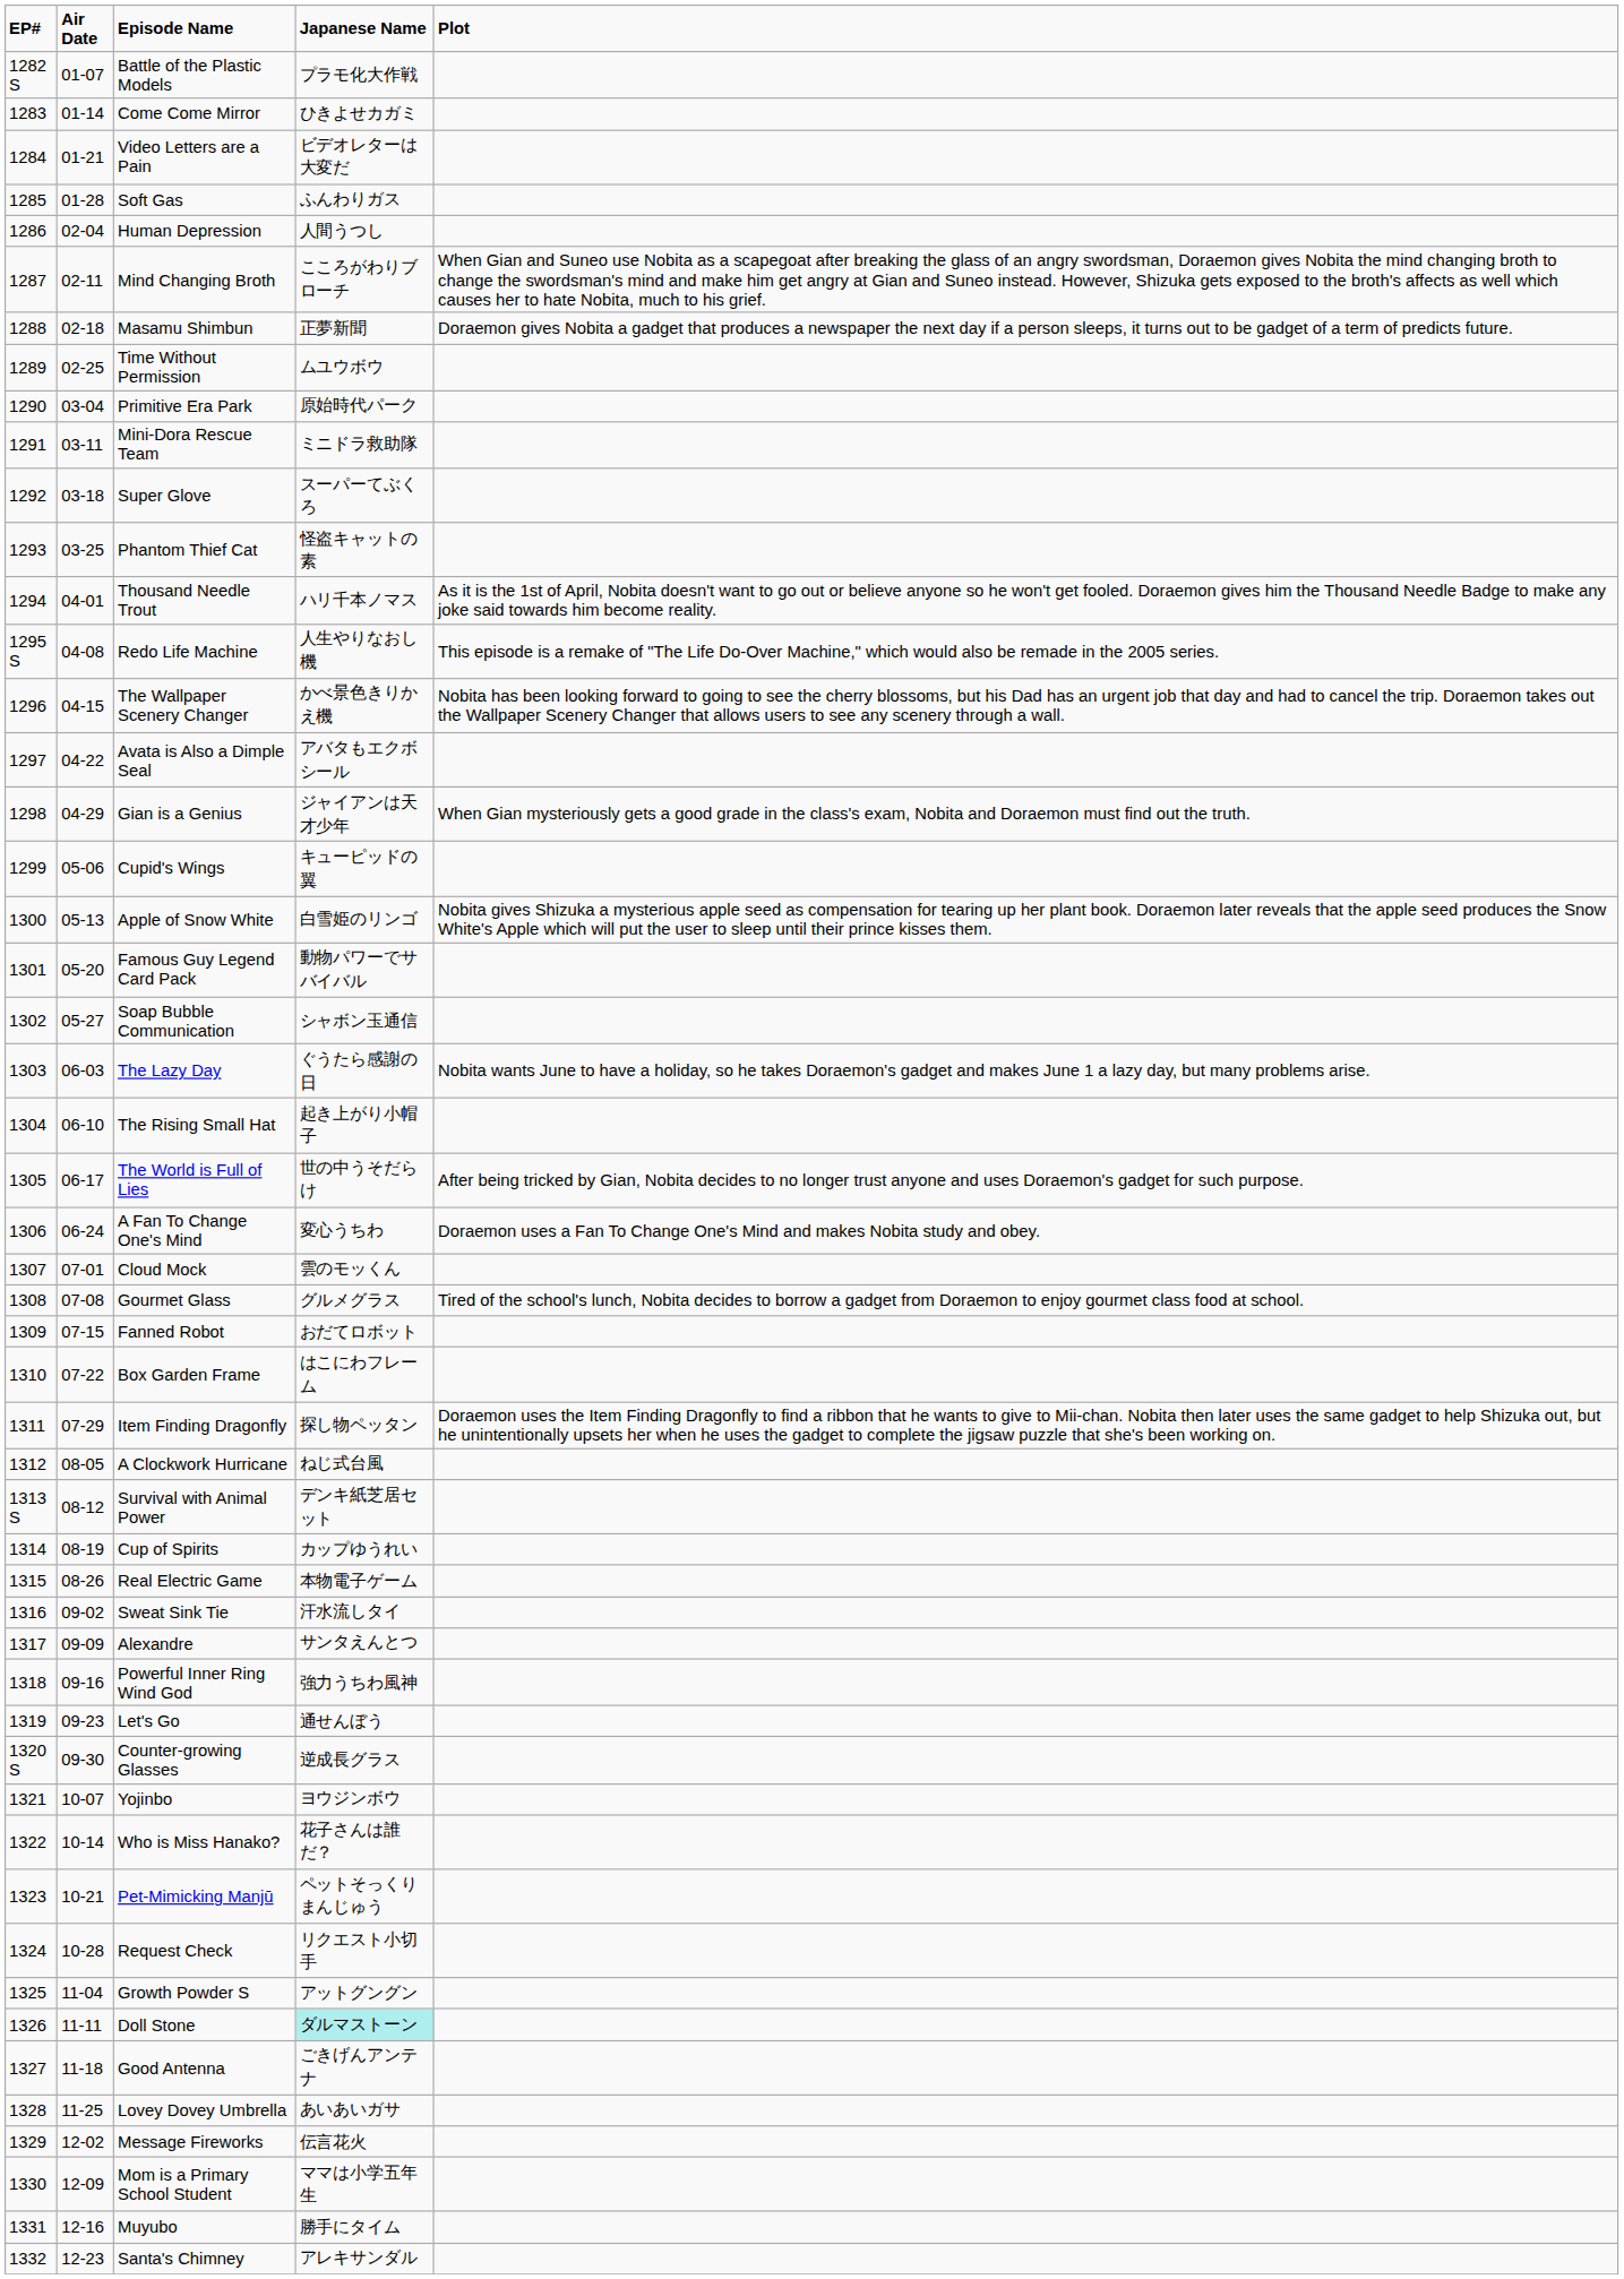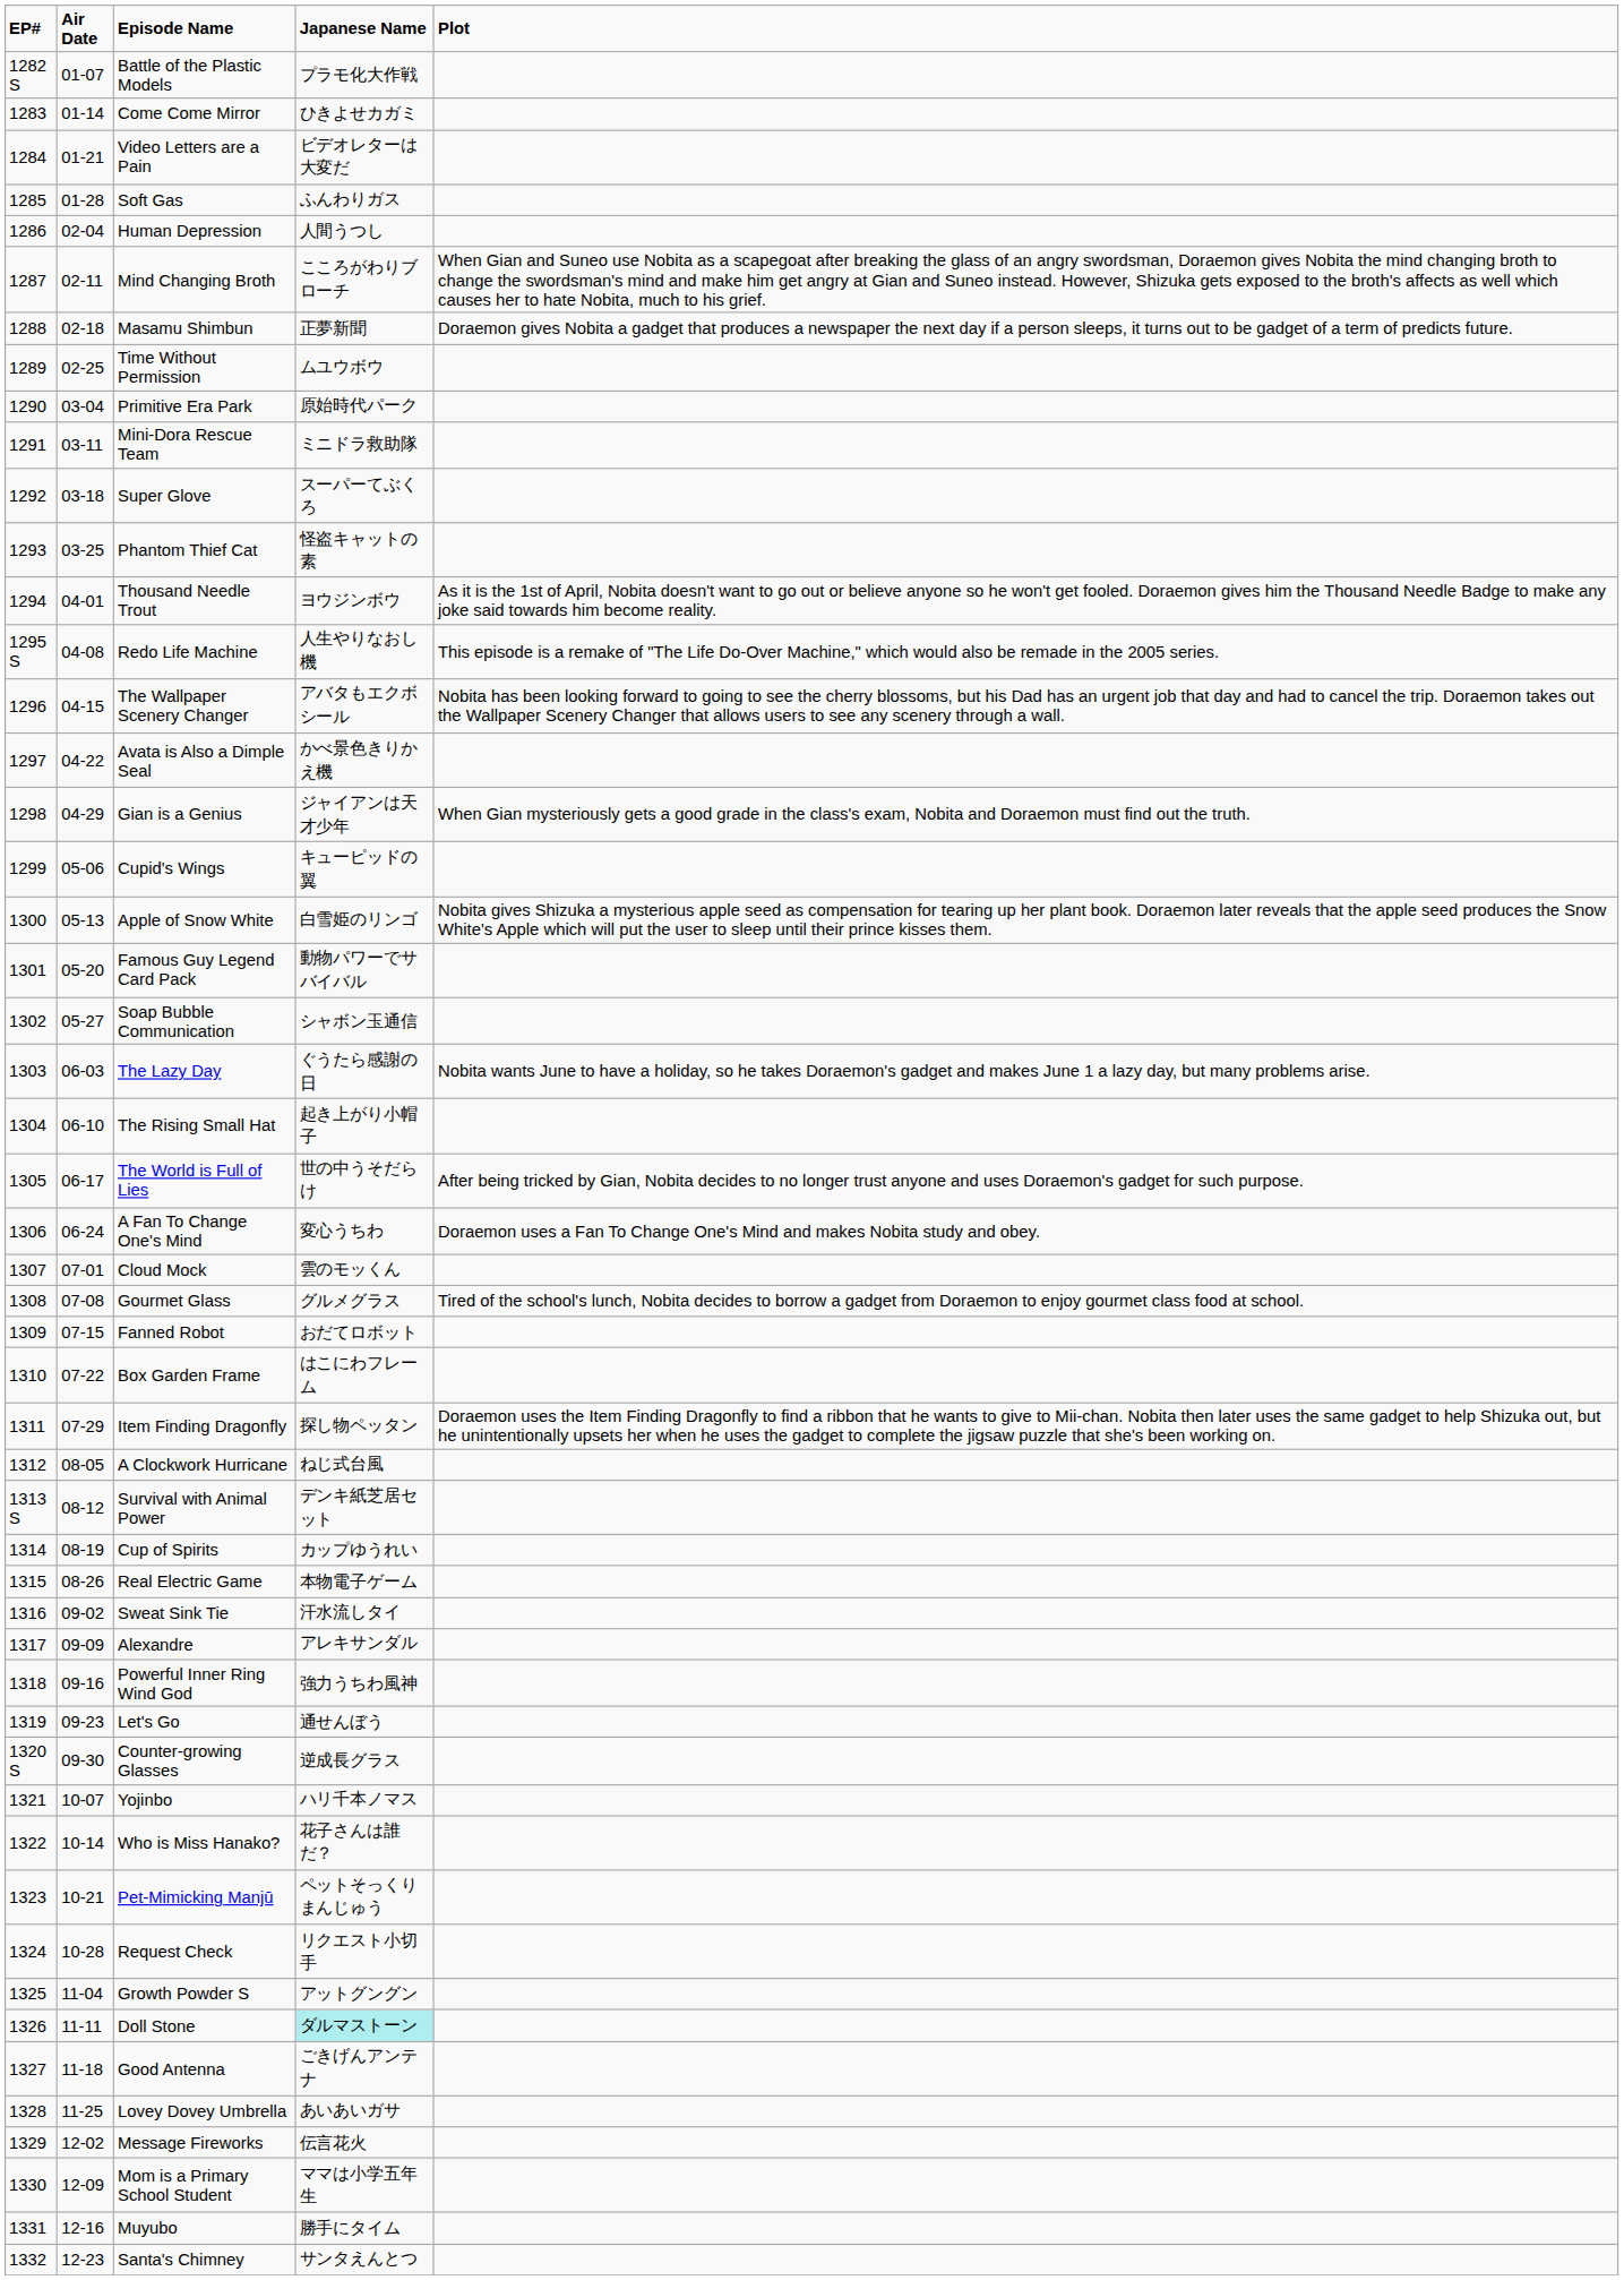Thousand Needle Trout | Japanese Name: ハリ千本ノマス -> ヨウジンボウ
The Wallpaper Scenery Changer | Japanese Name: かべ景色きりかえ機 -> アバタもエクボシール
Avata is Also a Dimple Seal | Japanese Name: アバタもエクボシール -> かべ景色きりかえ機
Alexandre | Japanese Name: サンタえんとつ -> アレキサンダル
Yojinbo | Japanese Name: ヨウジンボウ -> ハリ千本ノマス
Santa's Chimney | Japanese Name: アレキサンダル -> サンタえんとつ
